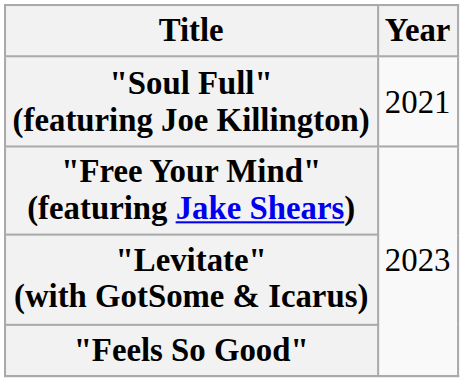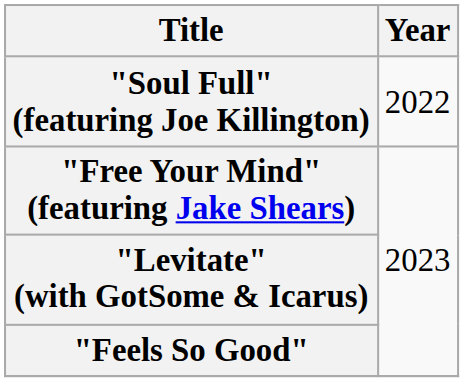"Soul Full" (featuring Joe Killington) | Year: 2021 -> 2022
